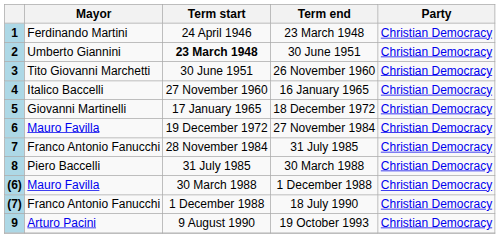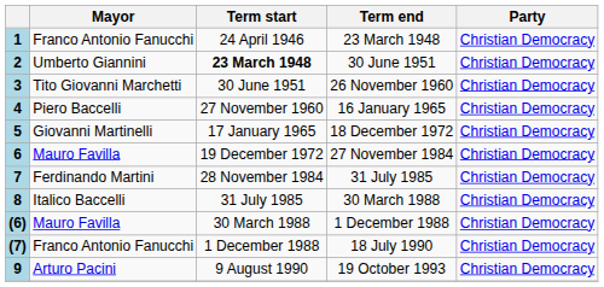1 | Mayor: Ferdinando Martini -> Franco Antonio Fanucchi
4 | Mayor: Italico Baccelli -> Piero Baccelli
7 | Mayor: Franco Antonio Fanucchi -> Ferdinando Martini
8 | Mayor: Piero Baccelli -> Italico Baccelli
